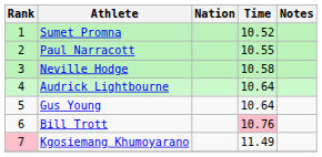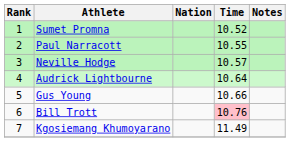Neville Hodge | Time: 10.58 -> 10.57
Gus Young | Time: 10.64 -> 10.66
Kgosiemang Khumoyarano | Rank: pink background -> no background
